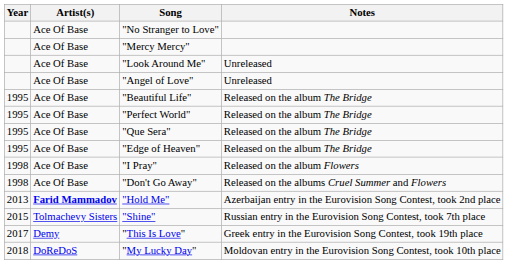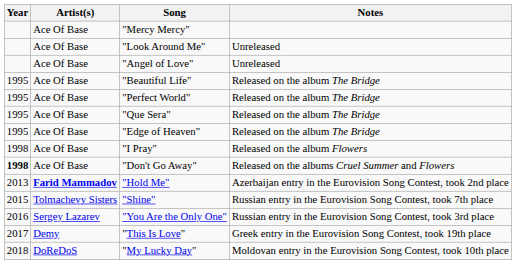- row: Ace Of Base | "No Stranger to Love"
"Don't Go Away" | Year: normal -> bold
+ row: 2016 | Sergey Lazarev | "You Are the Only One" | Russian entry in the Eurovision Song Contest, took 3rd place
